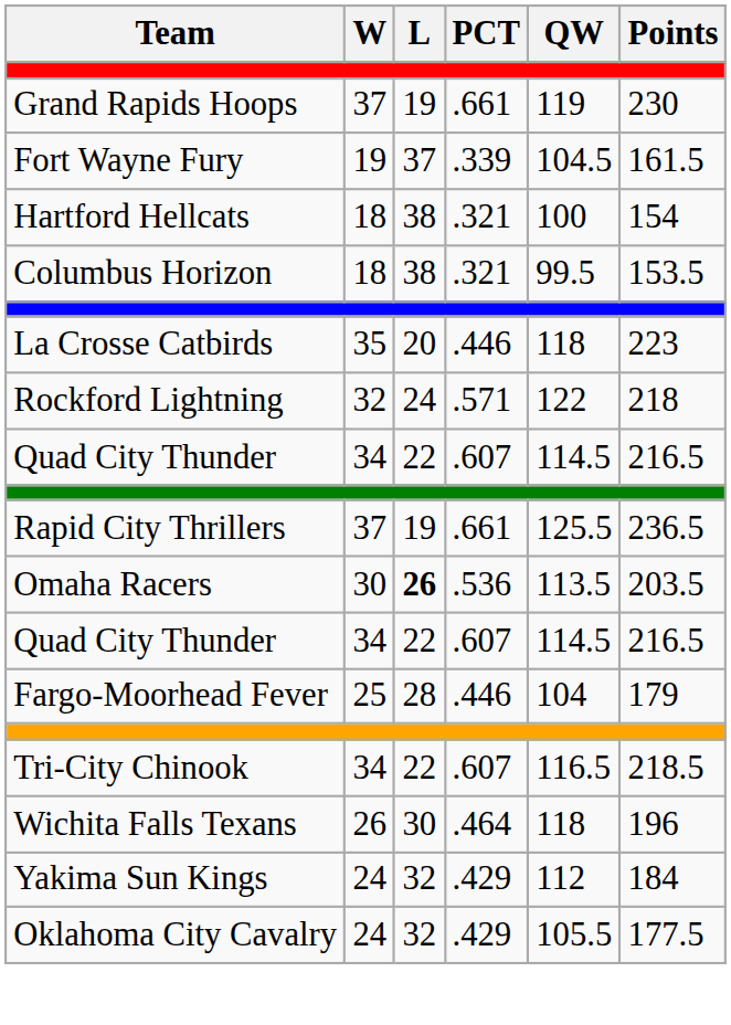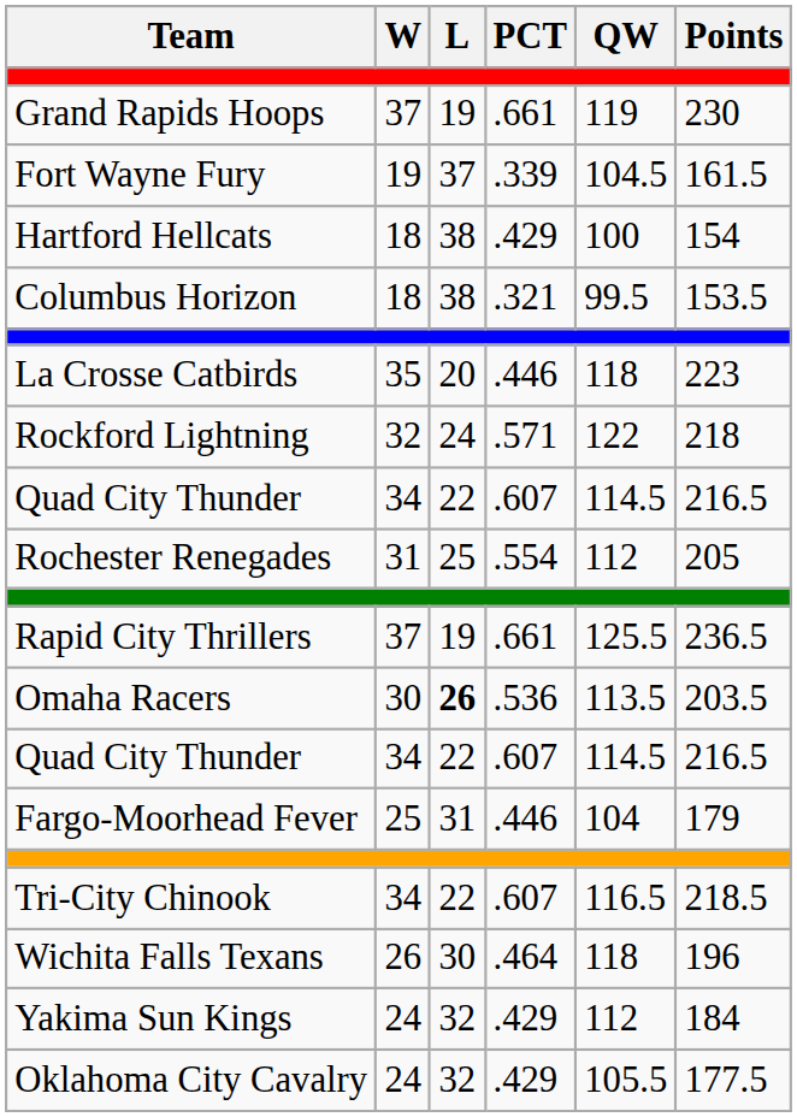Hartford Hellcats | PCT: .321 -> .429
+ row: Rochester Renegades | 31 | 25 | .554 | 112 | 205
Fargo-Moorhead Fever | L: 28 -> 31
